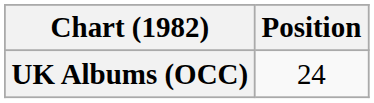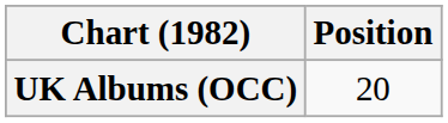UK Albums (OCC) | Position: 24 -> 20
